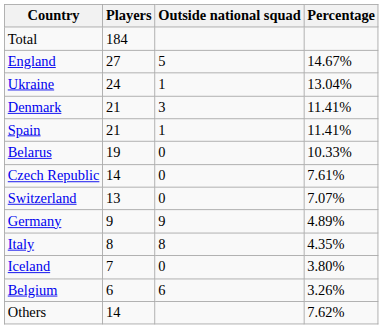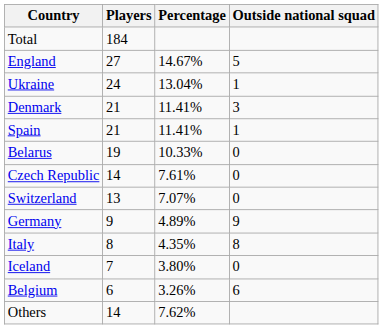columns swapped: Percentage <-> Outside national squad
